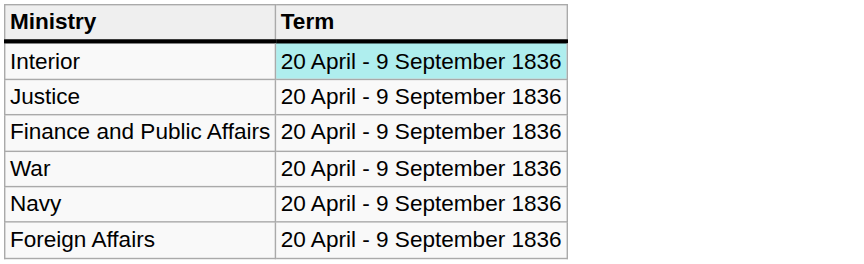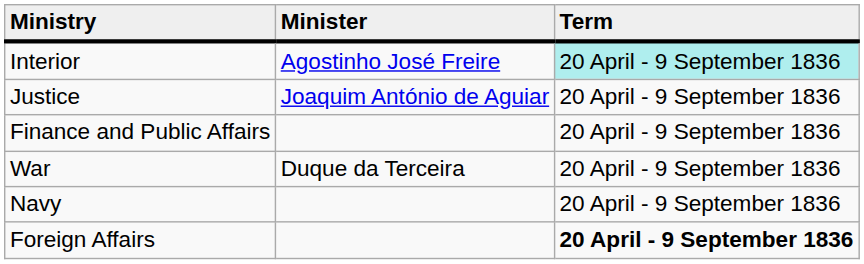+ column: Minister | Agostinho José Freire | Joaquim António de Aguiar | Duque da Terceira
Foreign Affairs | Term: normal -> bold
